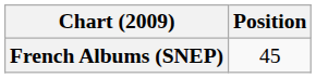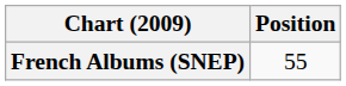French Albums (SNEP) | Position: 45 -> 55
